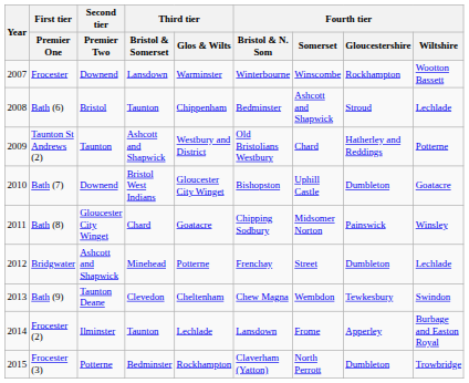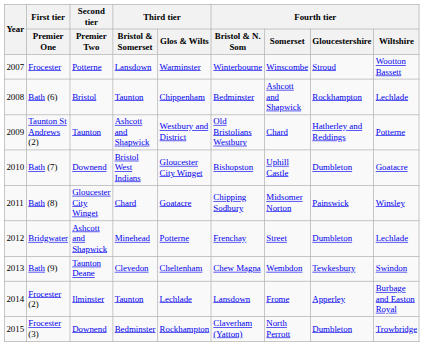Frocester | Second tier / Premier Two: Downend -> Potterne
Frocester | Fourth tier / Gloucestershire: Rockhampton -> Stroud
Bath (6) | Fourth tier / Gloucestershire: Stroud -> Rockhampton
Frocester (3) | Second tier / Premier Two: Potterne -> Downend
